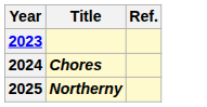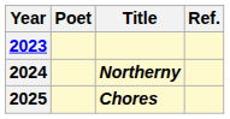+ column: Poet
2024 | Title: Chores -> Northerny
2025 | Title: Northerny -> Chores
